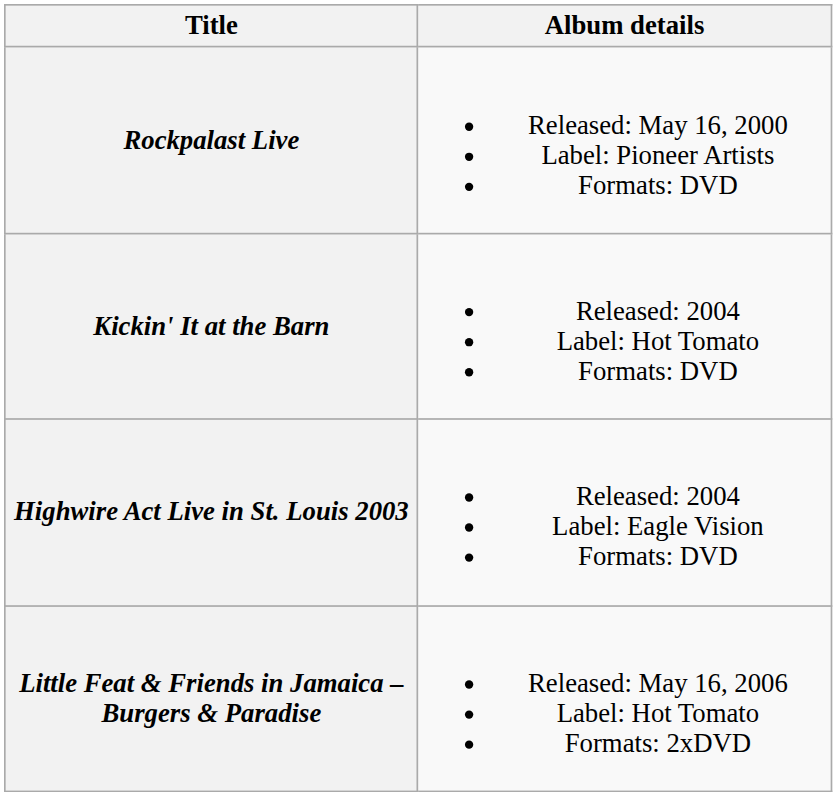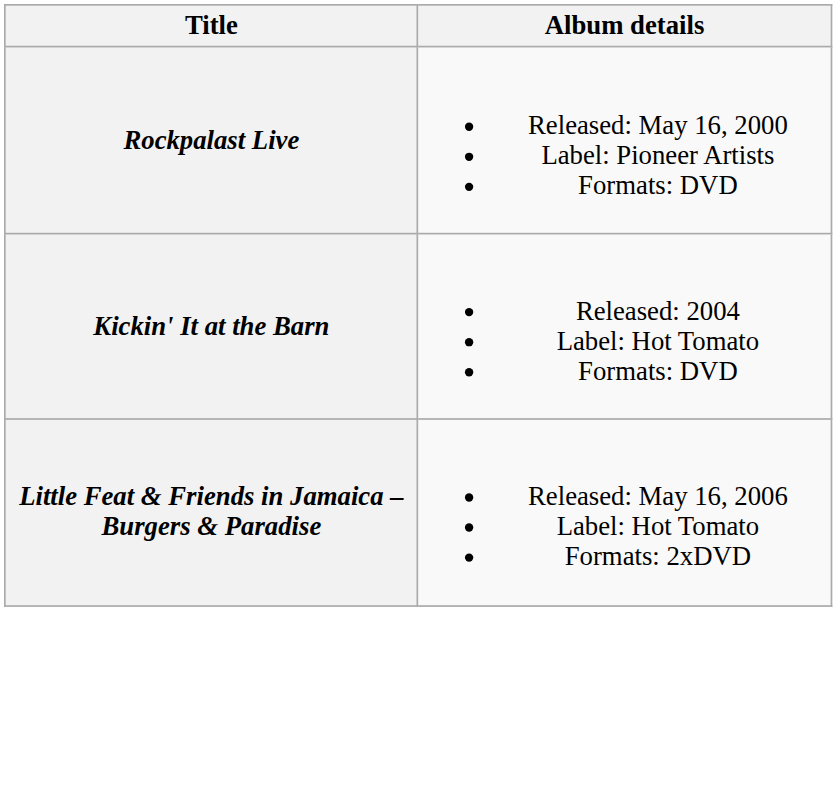- row: Highwire Act Live in St. Louis 2003 | Released: 2004 Label: Eagle Vision Formats: DVD
